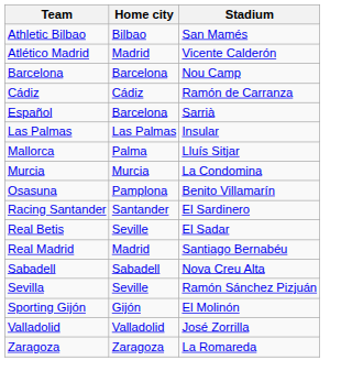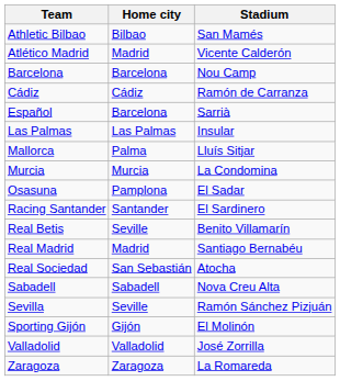Osasuna | Stadium: Benito Villamarín -> El Sadar
Real Betis | Stadium: El Sadar -> Benito Villamarín
+ row: Real Sociedad | San Sebastián | Atocha
